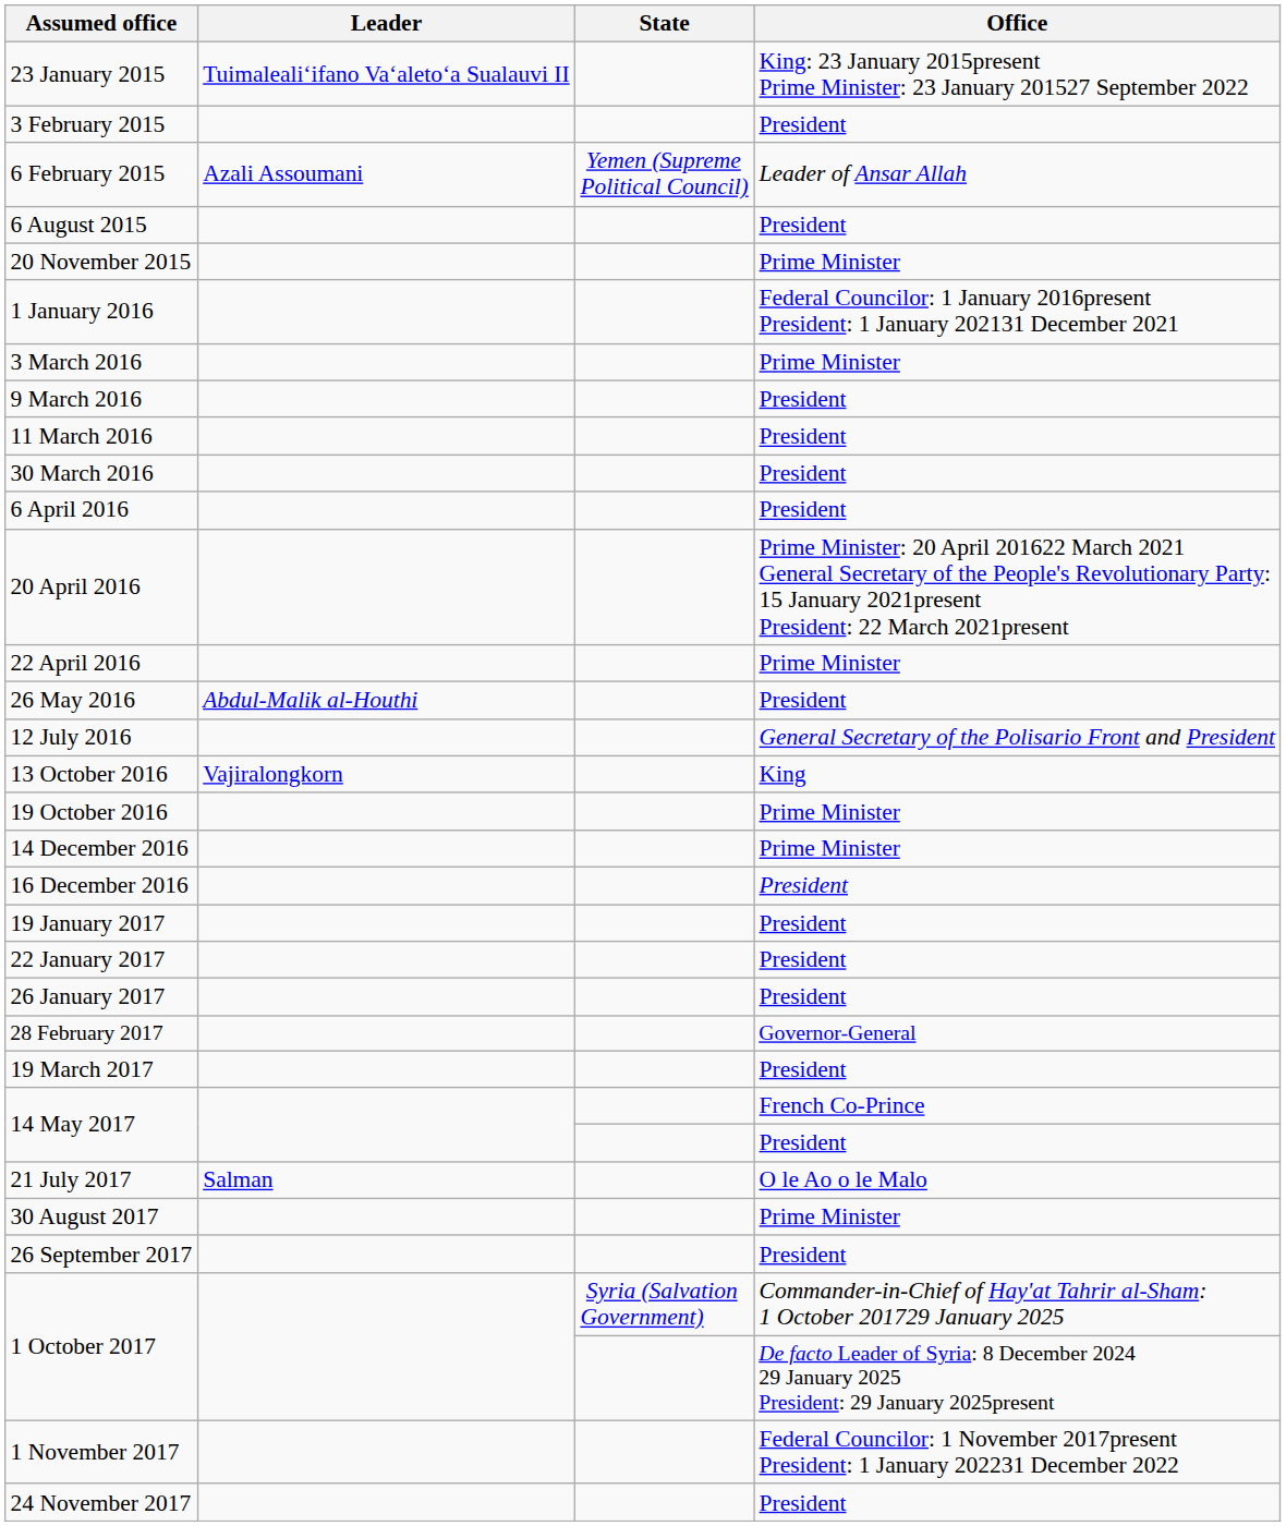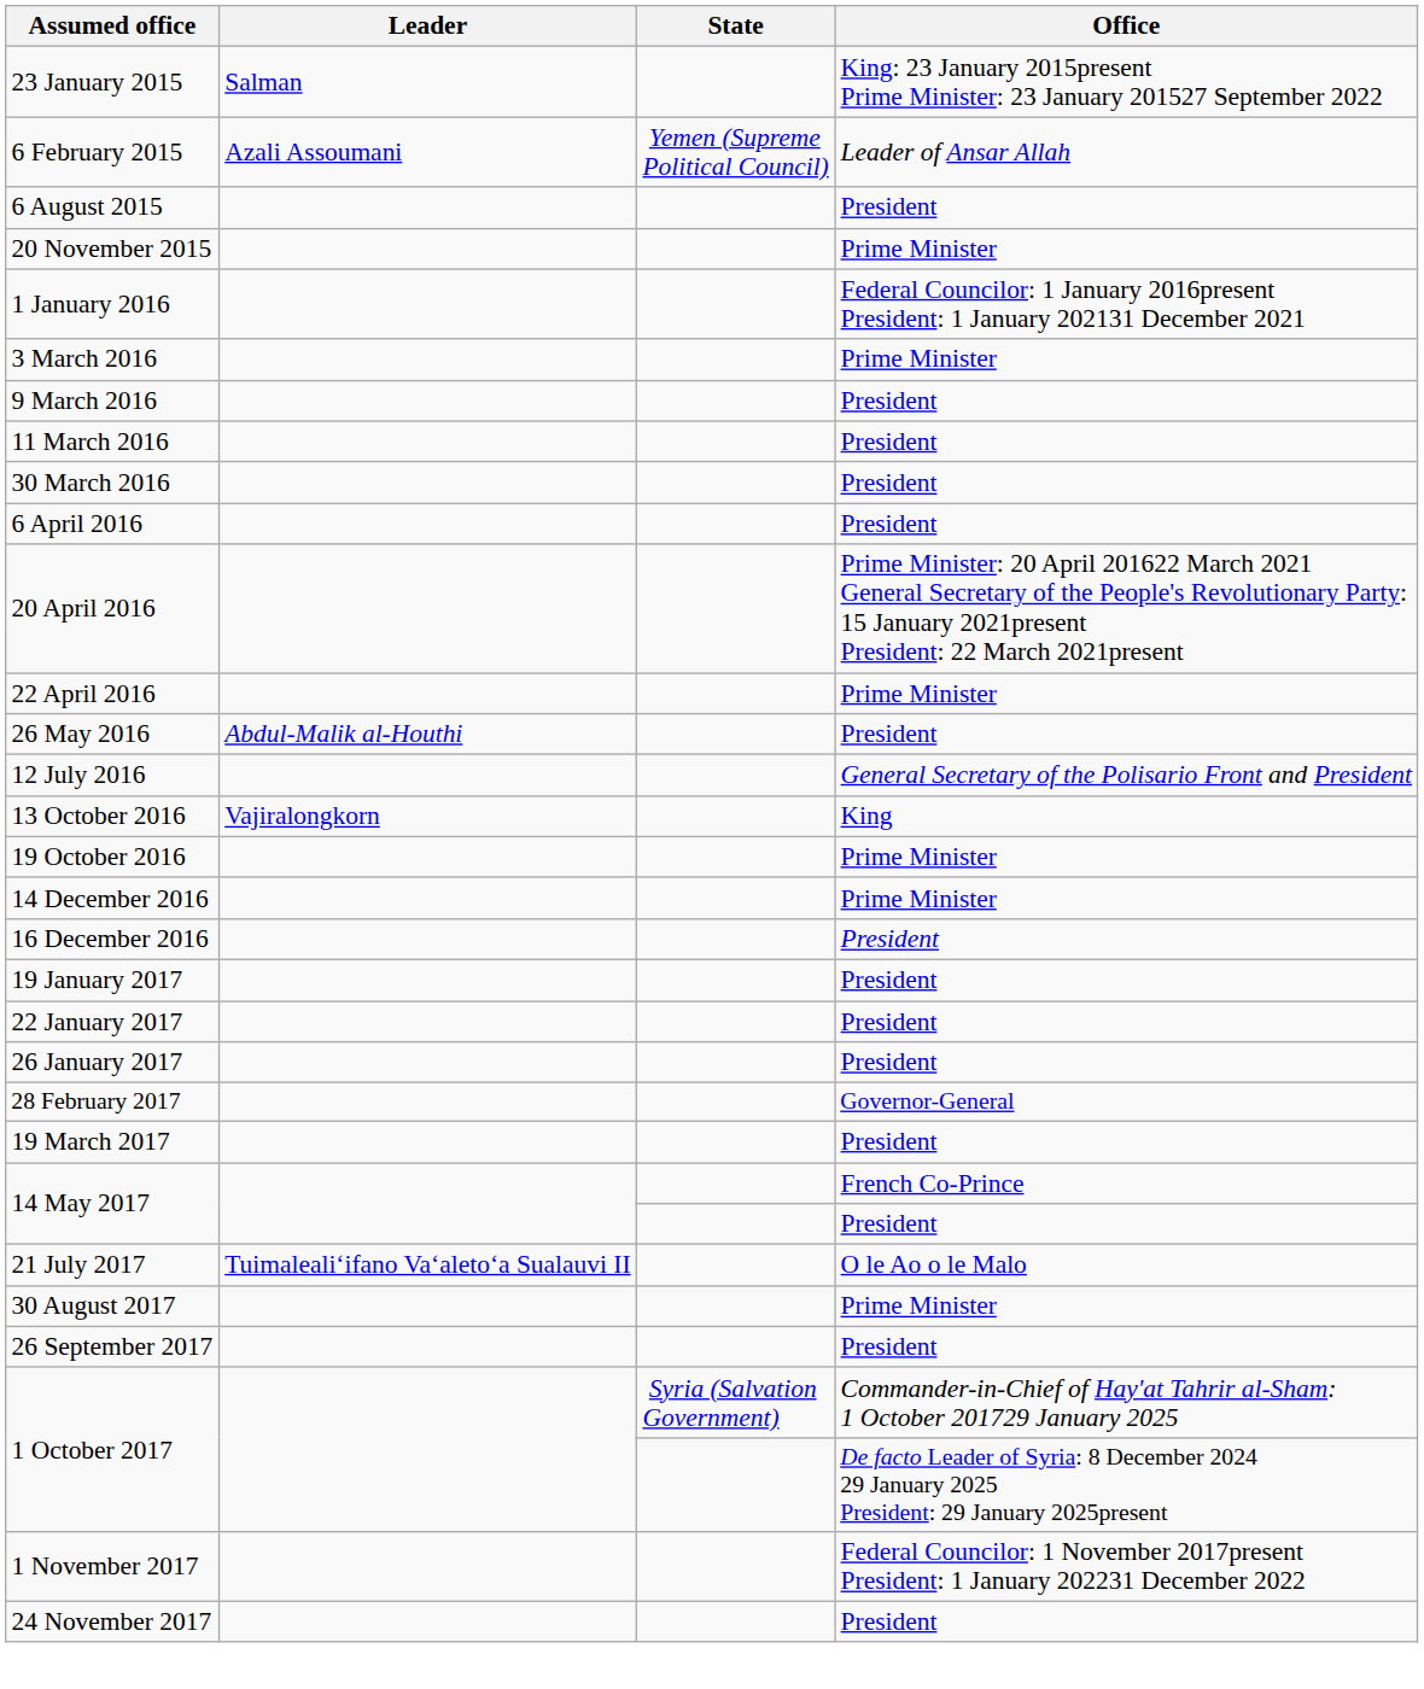23 January 2015 | Leader: Tuimalealiʻifano Vaʻaletoʻa Sualauvi II -> Salman
- row: 3 February 2015 | President
21 July 2017 | Leader: Salman -> Tuimalealiʻifano Vaʻaletoʻa Sualauvi II
